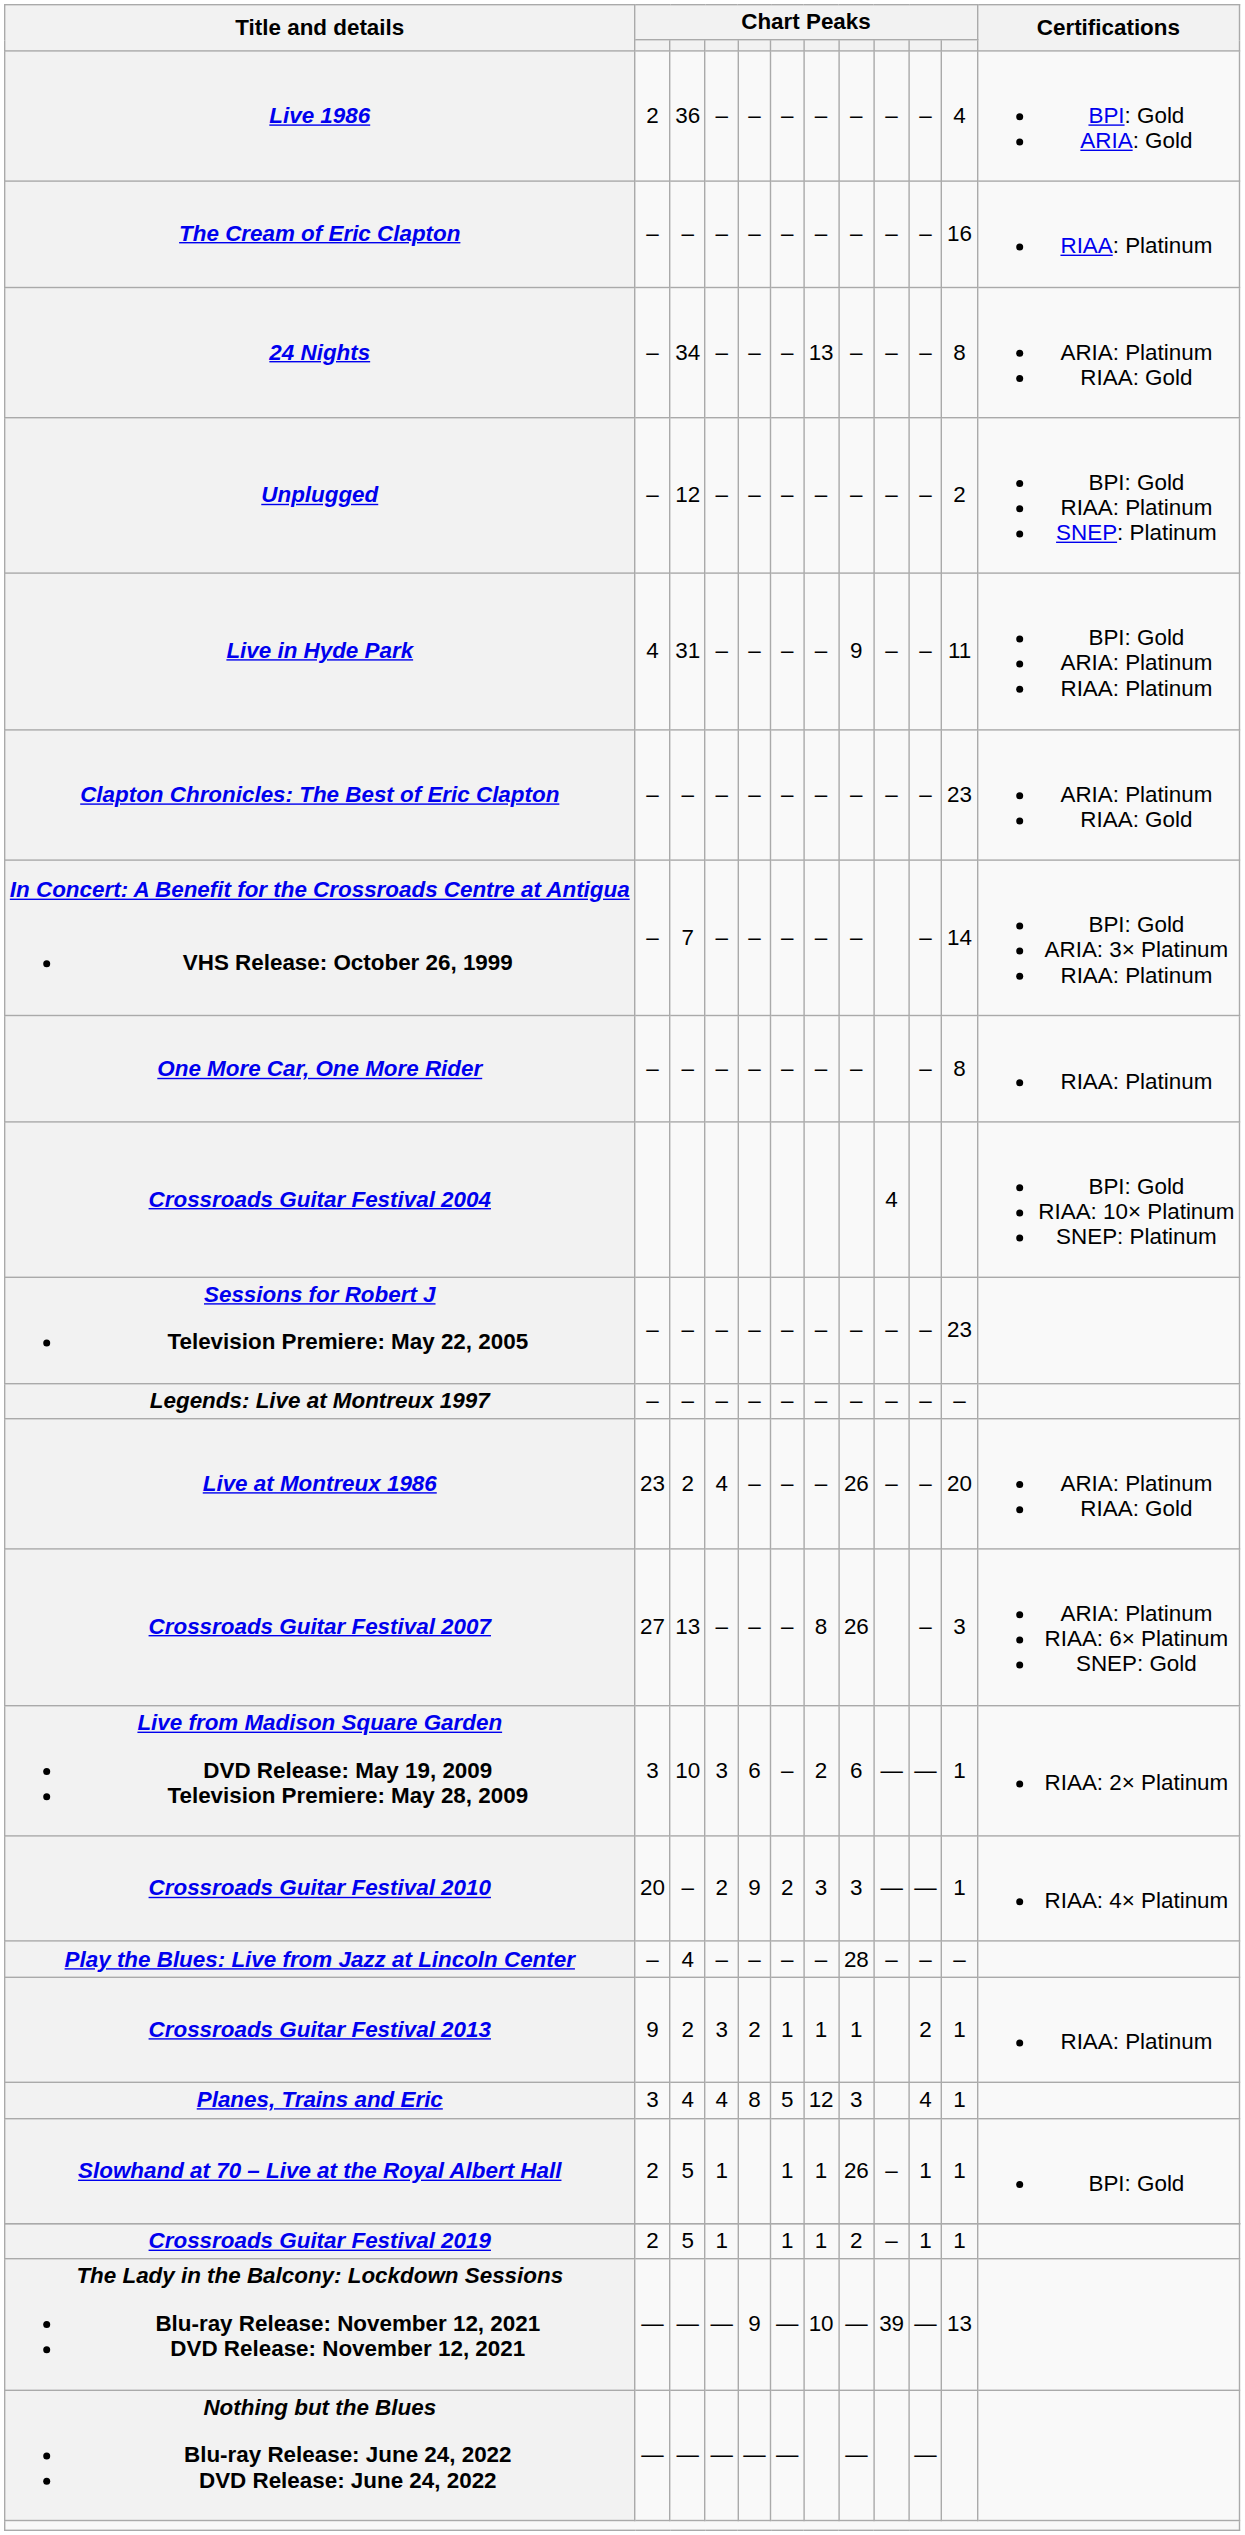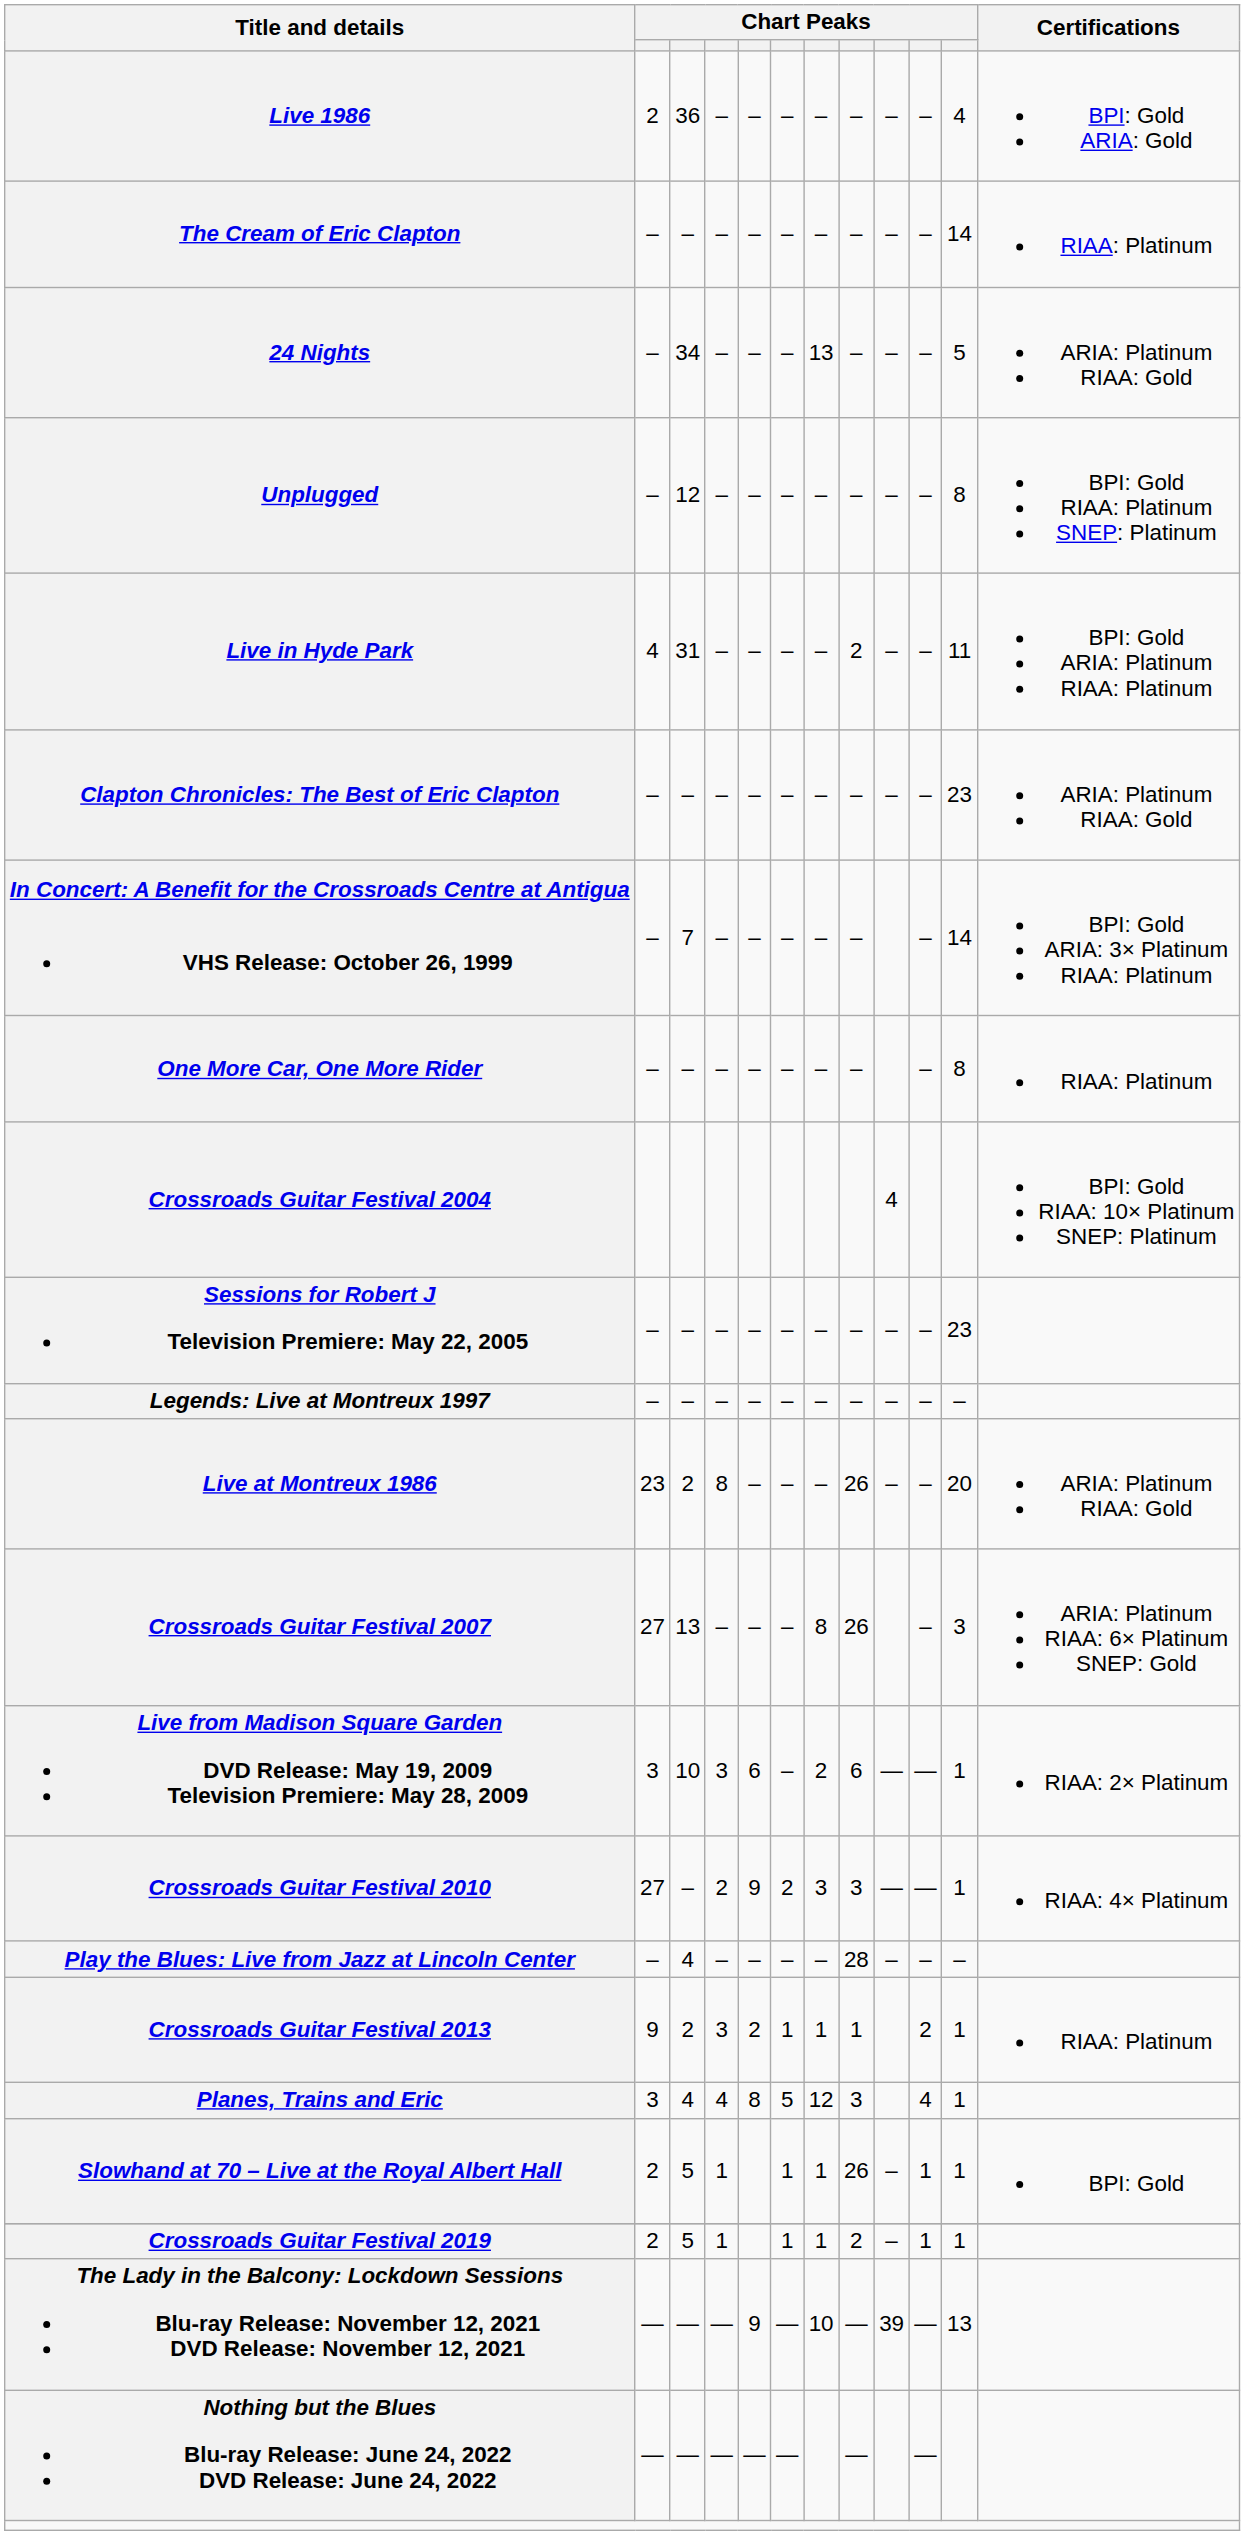The Cream of Eric Clapton | column 11: 16 -> 14
24 Nights | column 11: 8 -> 5
Unplugged | column 11: 2 -> 8
Live in Hyde Park | column 8: 9 -> 2
Live at Montreux 1986 | column 4: 4 -> 8
Crossroads Guitar Festival 2010 | column 2: 20 -> 27
